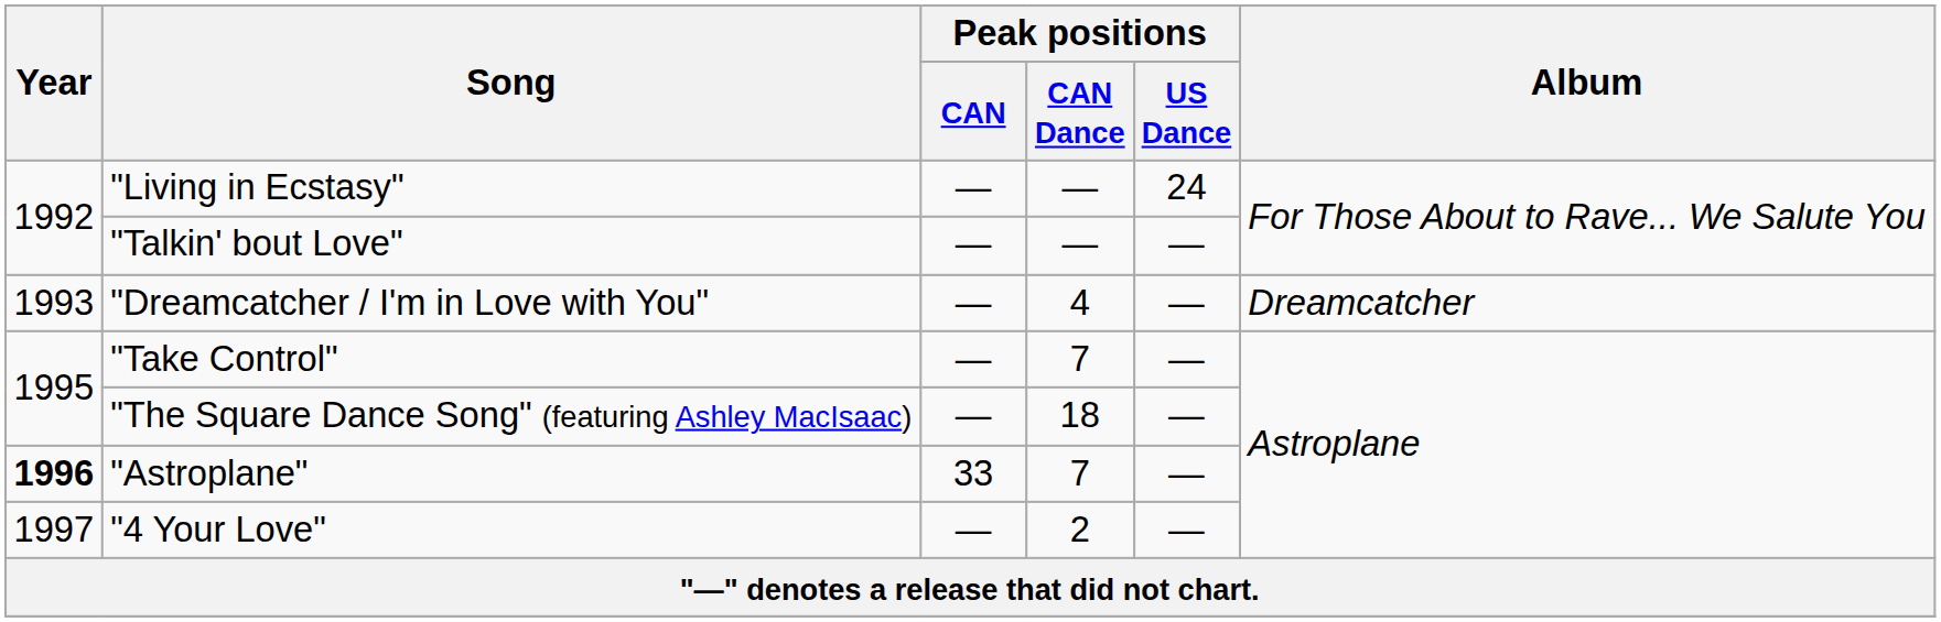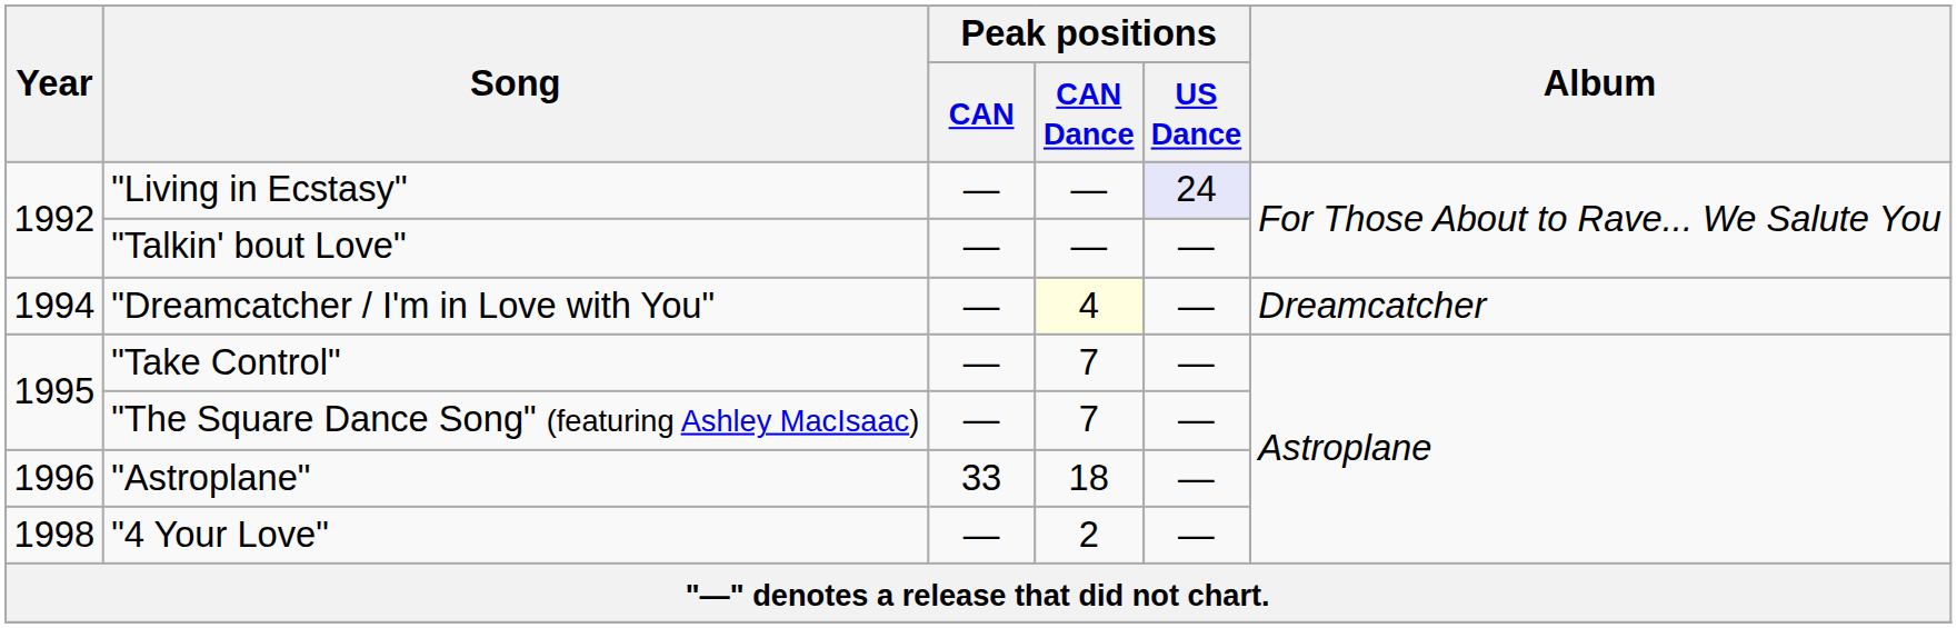"Living in Ecstasy" | Peak positions / US Dance: no background -> lavender background
"Dreamcatcher / I'm in Love with You" | Year: 1993 -> 1994
"Dreamcatcher / I'm in Love with You" | Peak positions / CAN Dance: no background -> lightyellow background
"The Square Dance Song" (featuring Ashley MacIsaac) | Peak positions / CAN Dance: 18 -> 7
"Astroplane" | Year: bold -> normal
"Astroplane" | Peak positions / CAN Dance: 7 -> 18
"4 Your Love" | Year: 1997 -> 1998
